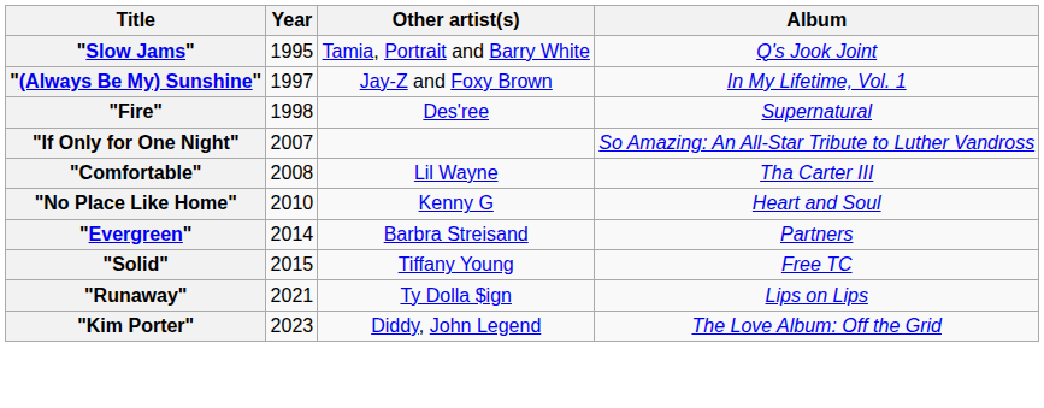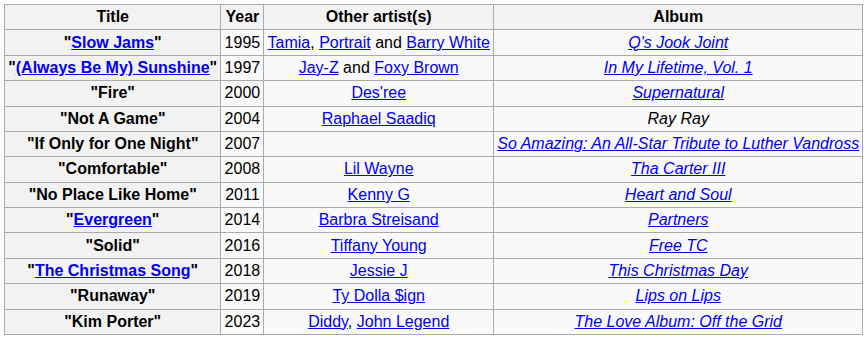"Fire" | Year: 1998 -> 2000
+ row: "Not A Game" | 2004 | Raphael Saadiq | Ray Ray
"No Place Like Home" | Year: 2010 -> 2011
"Solid" | Year: 2015 -> 2016
+ row: "The Christmas Song" | 2018 | Jessie J | This Christmas Day
"Runaway" | Year: 2021 -> 2019
